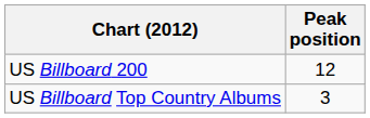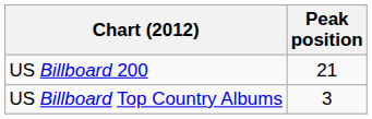US Billboard 200 | Peak position: 12 -> 21
